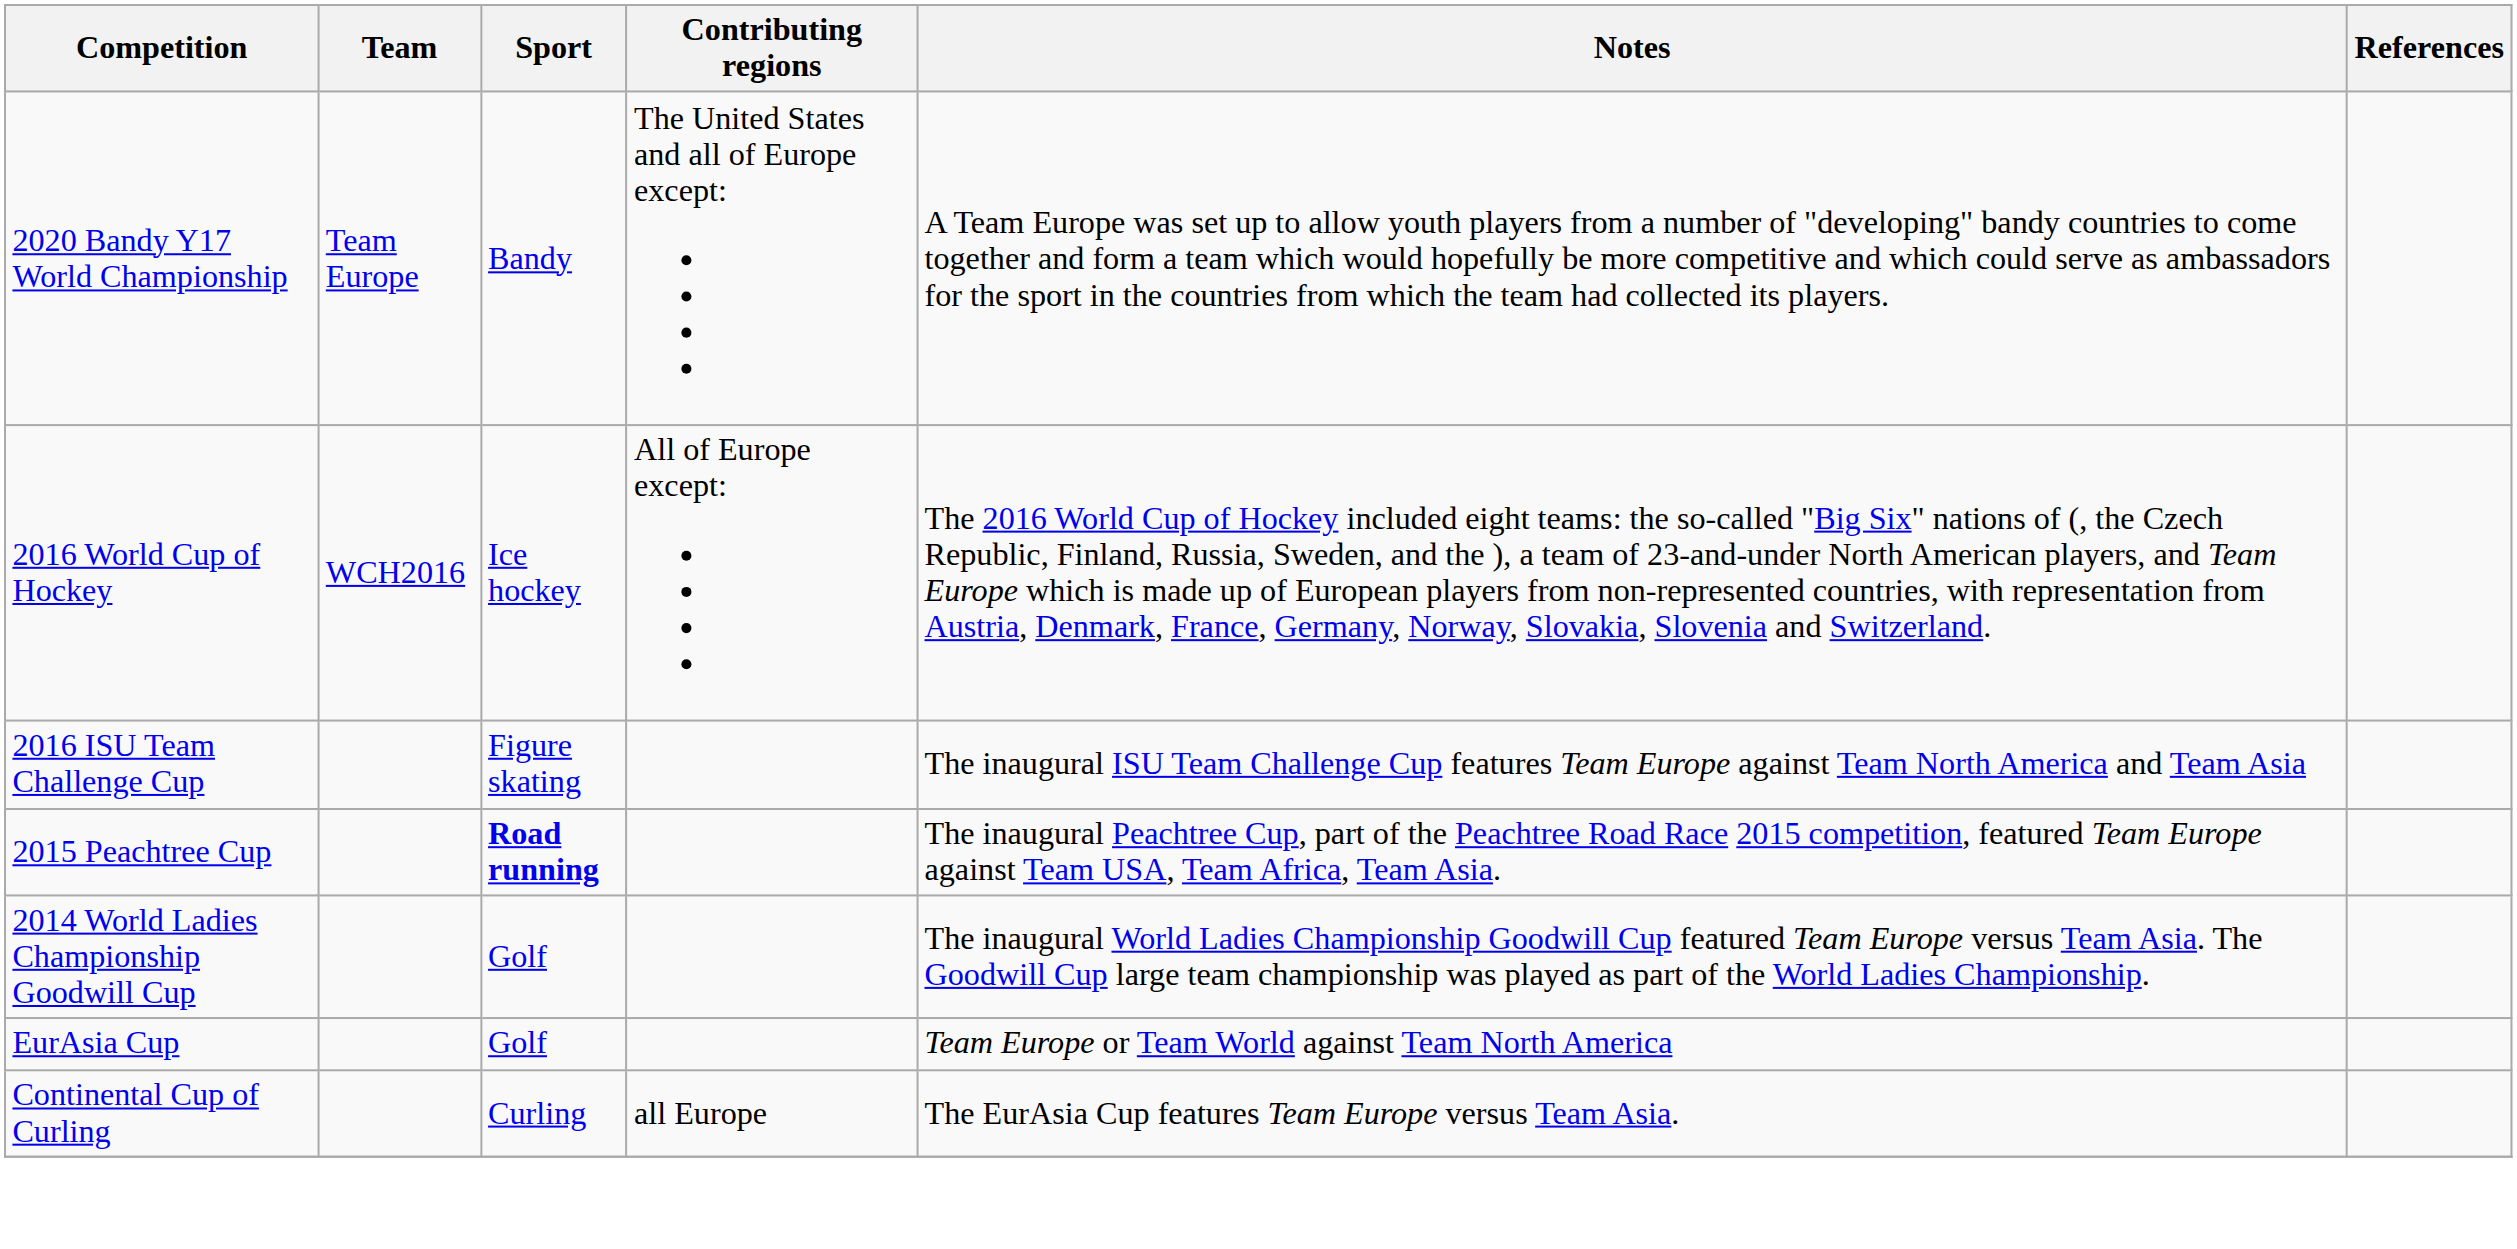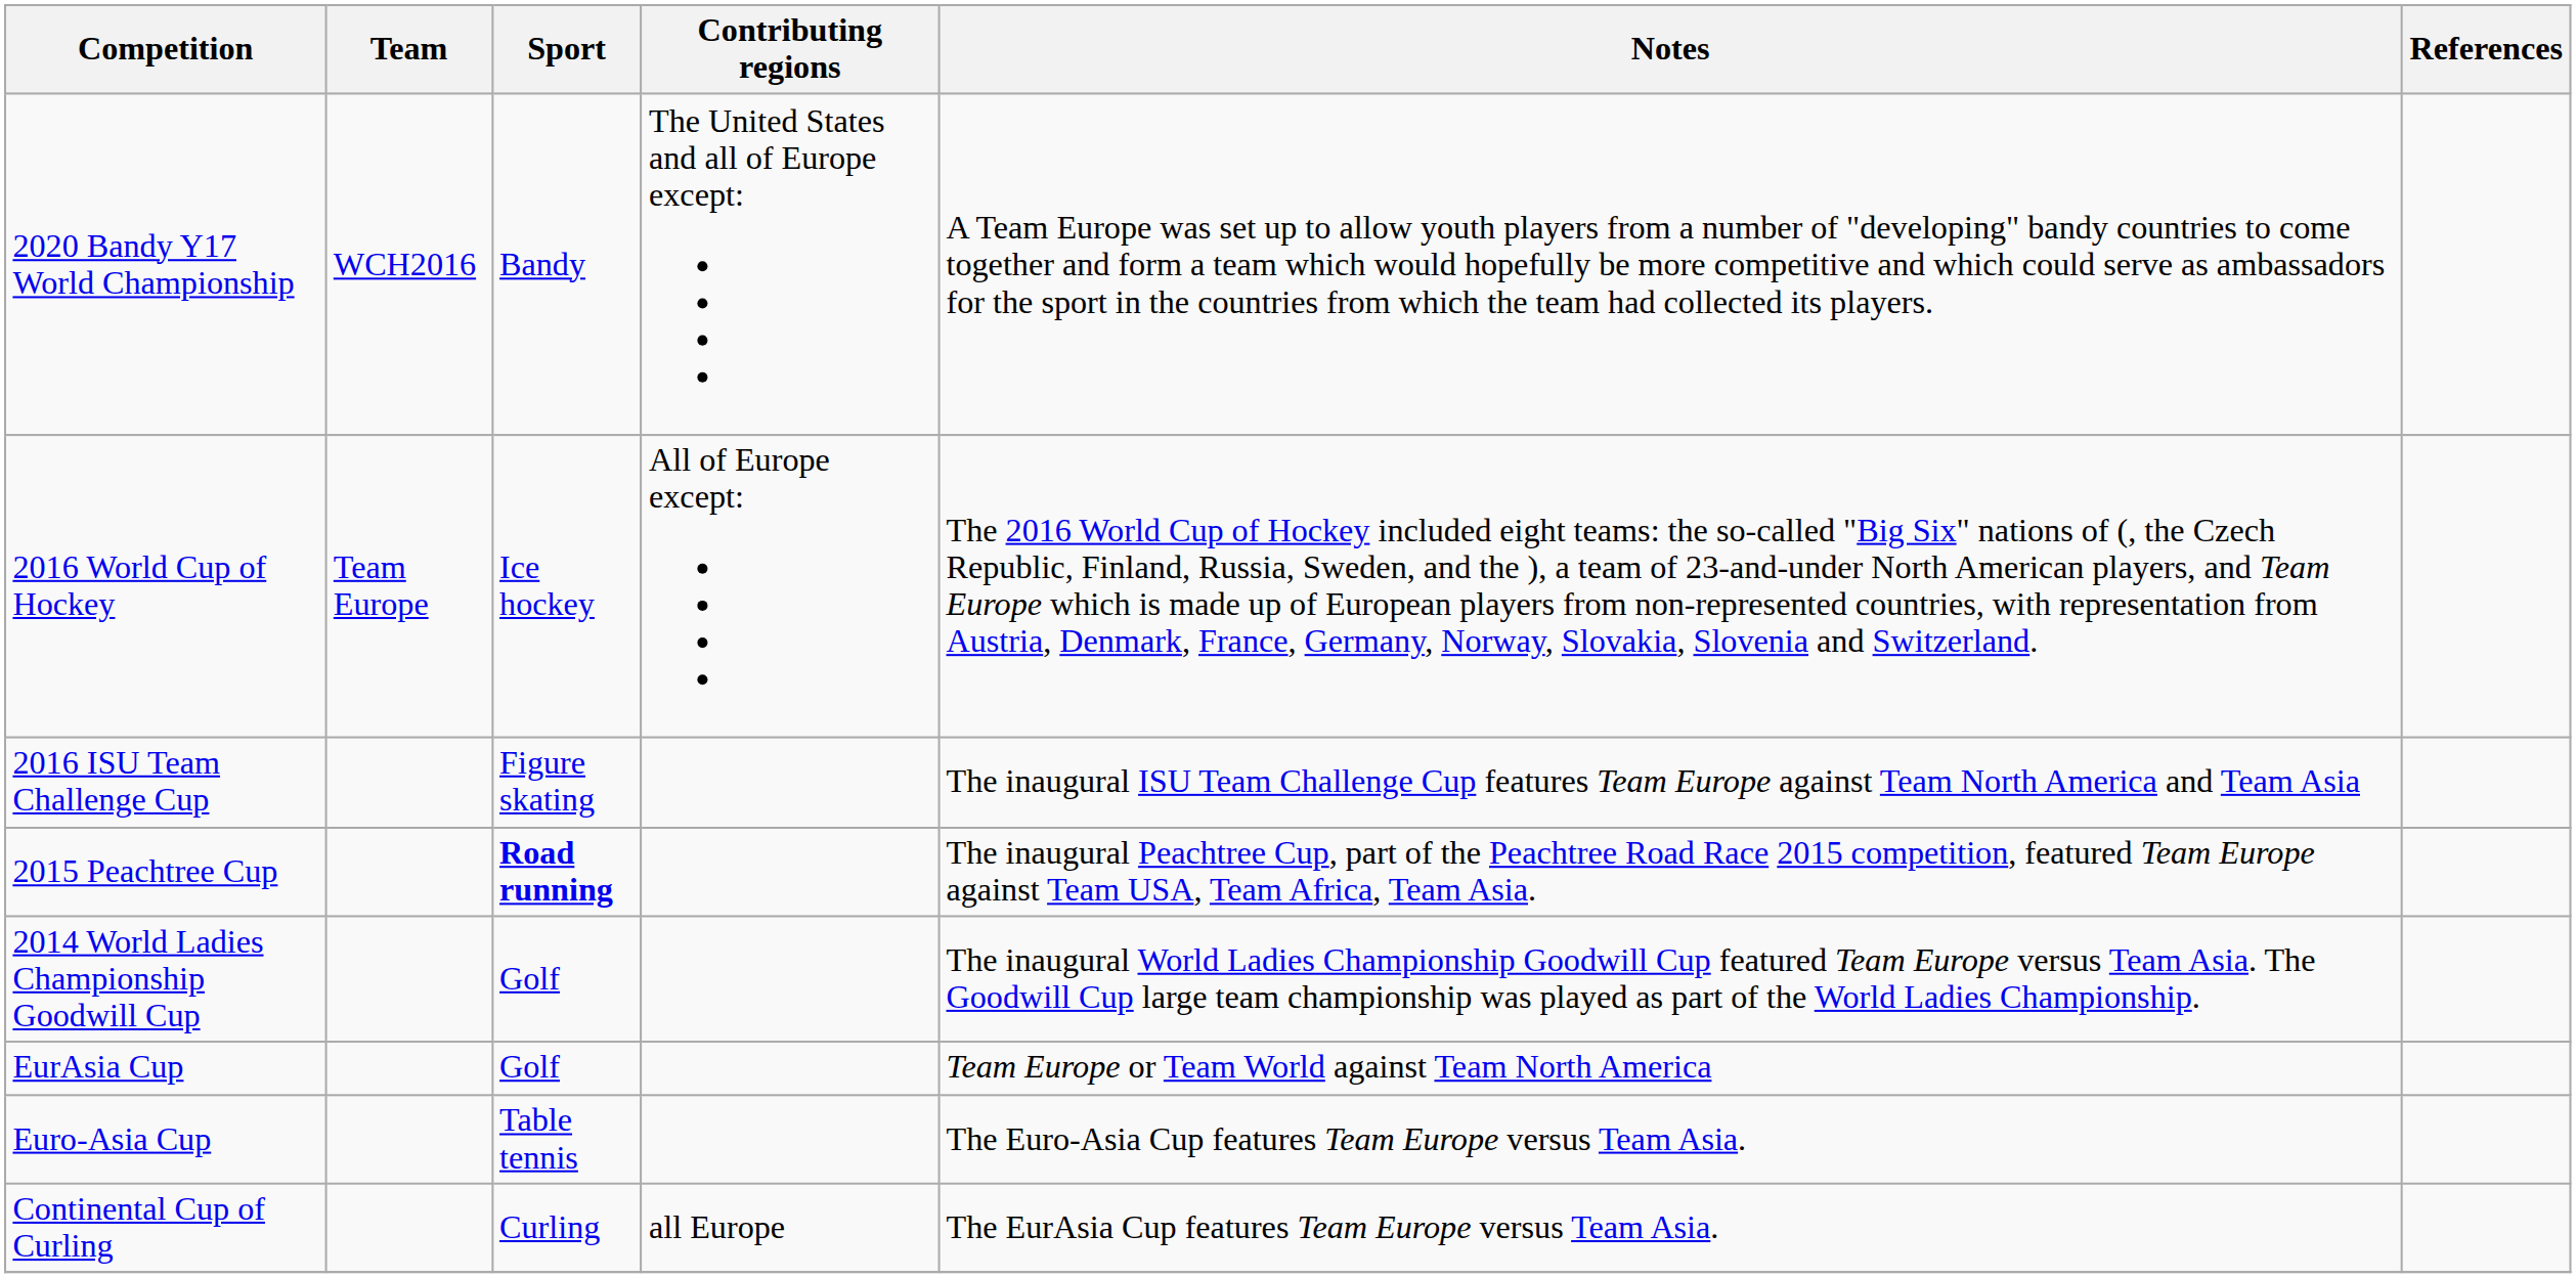2020 Bandy Y17 World Championship | Team: Team Europe -> WCH2016
2016 World Cup of Hockey | Team: WCH2016 -> Team Europe
+ row: Euro-Asia Cup | Table tennis | The Euro-Asia Cup features Team Europe versus Team Asia.
